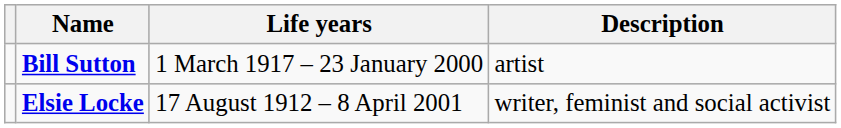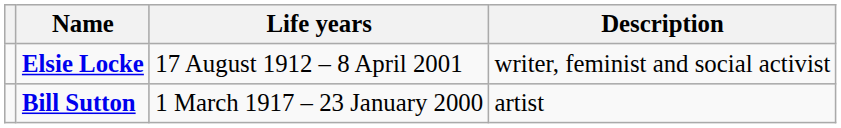rows swapped: Bill Sutton <-> Elsie Locke
